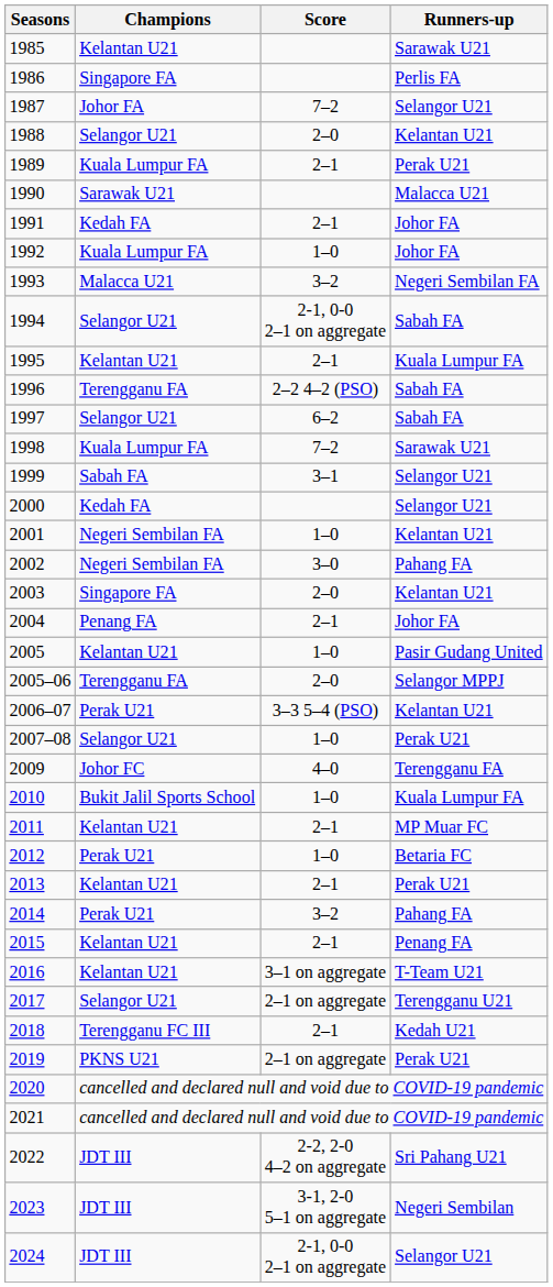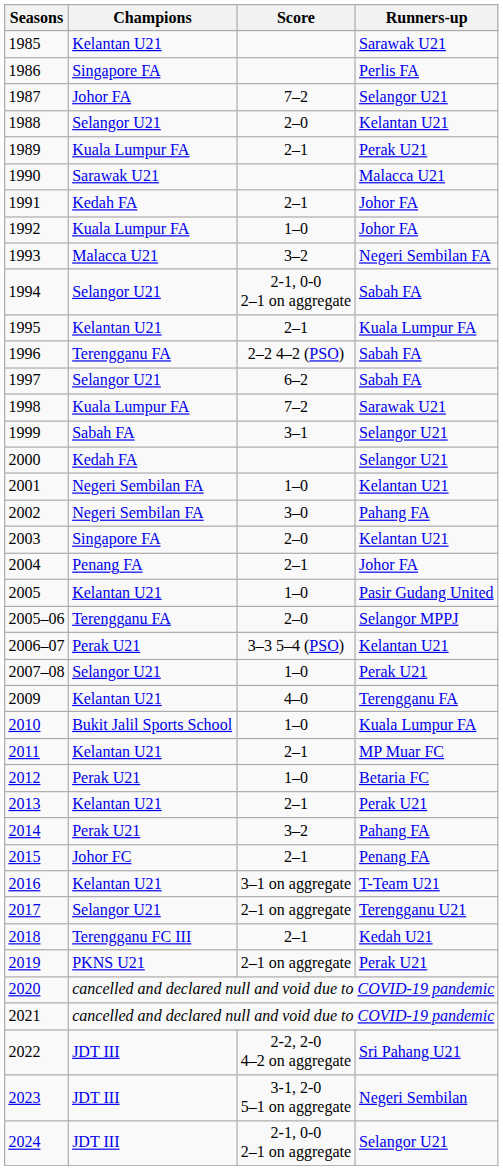2009 | Champions: Johor FC -> Kelantan U21
2015 | Champions: Kelantan U21 -> Johor FC
